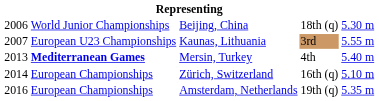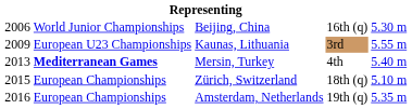Beijing, China | column 4: 18th (q) -> 16th (q)
Kaunas, Lithuania | column 1: 2007 -> 2009
Zürich, Switzerland | column 1: 2014 -> 2015
Zürich, Switzerland | column 4: 16th (q) -> 18th (q)
